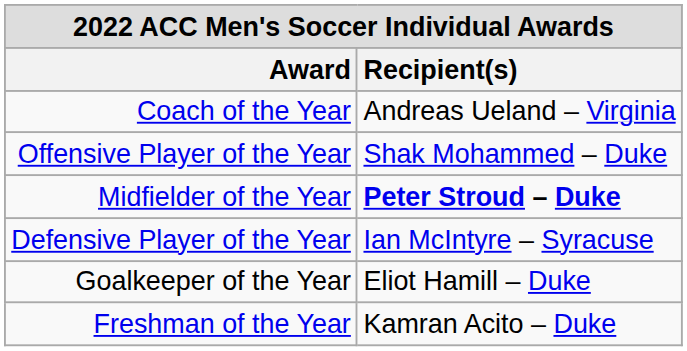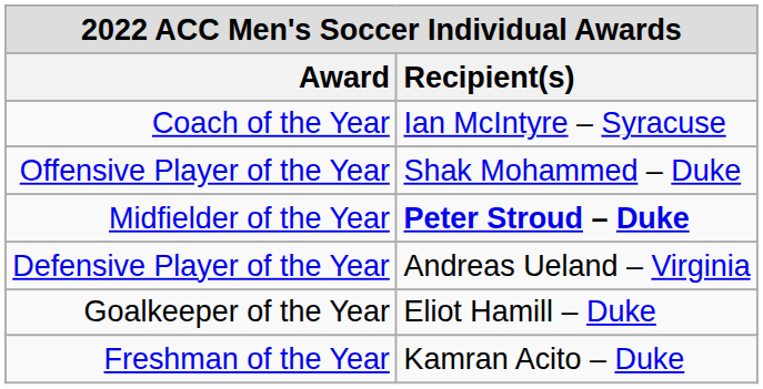Coach of the Year | Recipient(s): Andreas Ueland – Virginia -> Ian McIntyre – Syracuse
Defensive Player of the Year | Recipient(s): Ian McIntyre – Syracuse -> Andreas Ueland – Virginia
